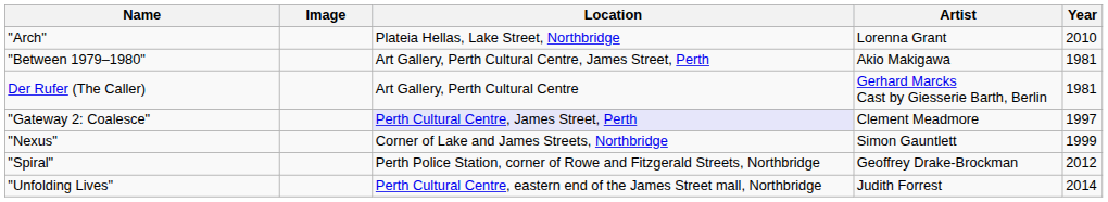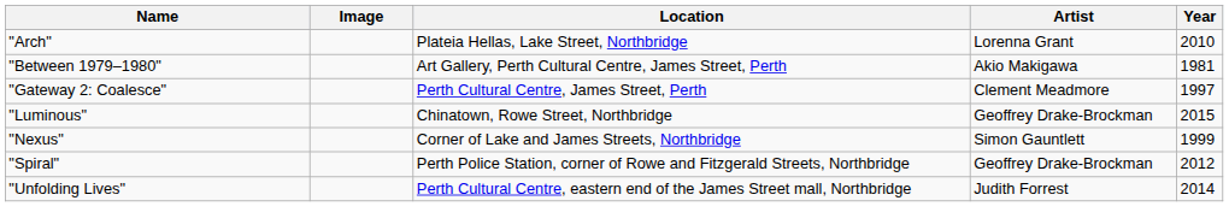- row: Der Rufer (The Caller) | Art Gallery, Perth Cultural Centre | Gerhard Marcks Cast by Giesserie Barth, Berlin | 1981
"Gateway 2: Coalesce" | Location: lavender background -> no background
+ row: "Luminous" | Chinatown, Rowe Street, Northbridge | Geoffrey Drake-Brockman | 2015
